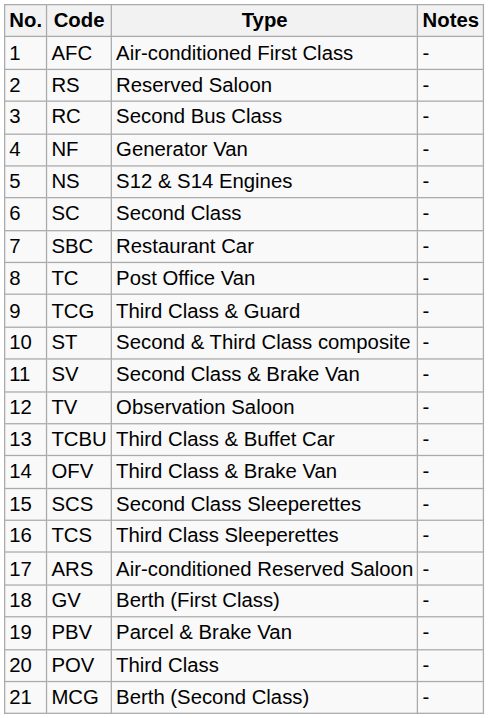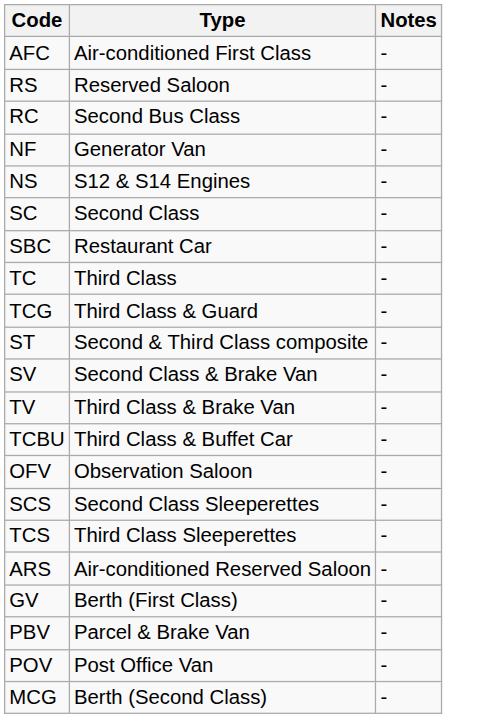- column: No. | 1 | 2 | 3 | 4 | 5 | 6 | 7 | 8 | 9 | 10 | 11 | 12 | 13 | 14 | 15 | 16 | 17 | 18 | 19 | 20 | 21
TC | Type: Post Office Van -> Third Class
TV | Type: Observation Saloon -> Third Class & Brake Van
OFV | Type: Third Class & Brake Van -> Observation Saloon
POV | Type: Third Class -> Post Office Van
